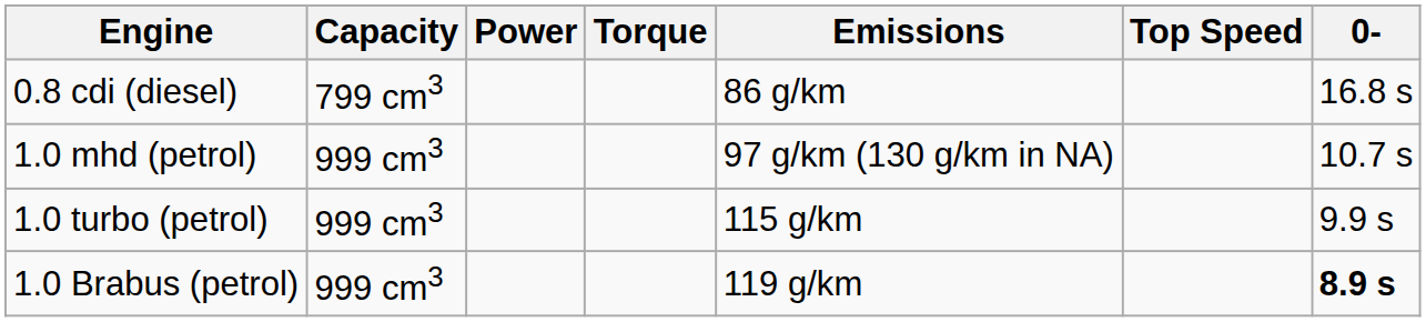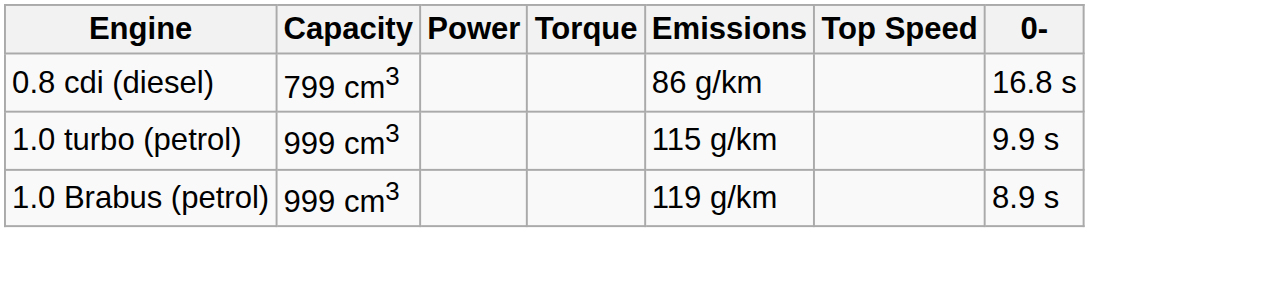- row: 1.0 mhd (petrol) | 999 cm3 | 97 g/km (130 g/km in NA) | 10.7 s
1.0 Brabus (petrol) | 0-: bold -> normal
